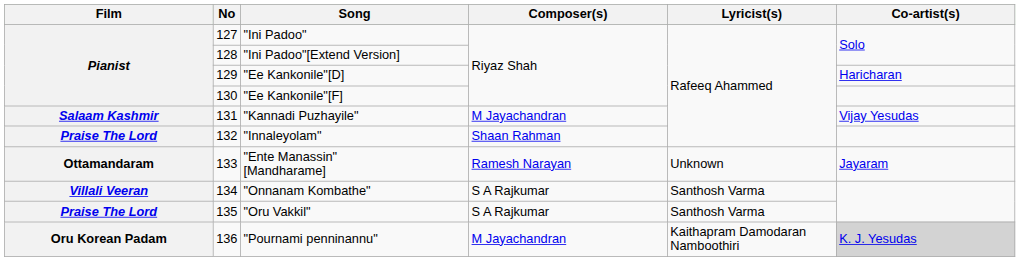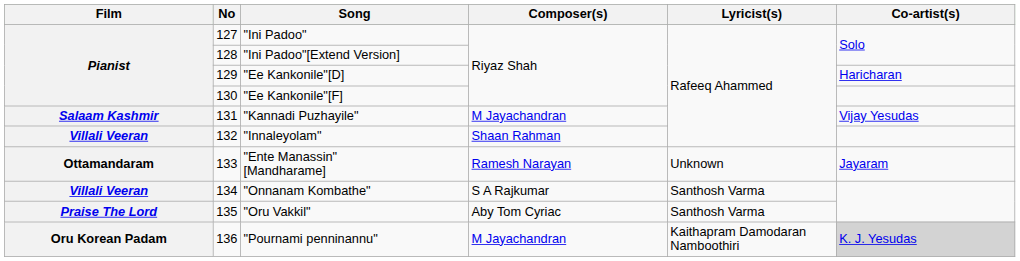"Innaleyolam" | Film: Praise The Lord -> Villali Veeran
"Oru Vakkil" | Composer(s): S A Rajkumar -> Aby Tom Cyriac
